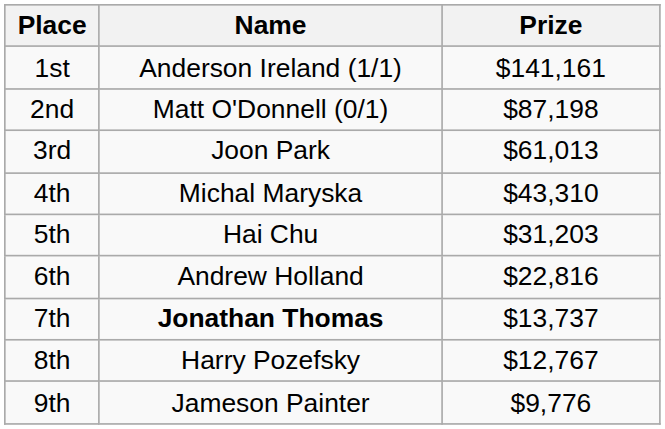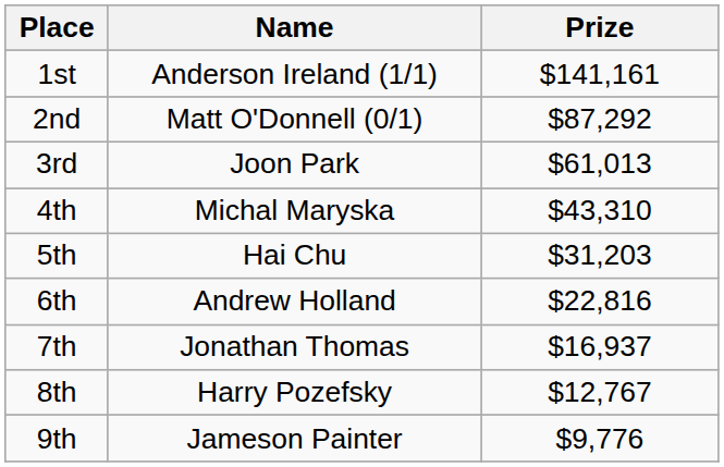2nd | Prize: $87,198 -> $87,292
7th | Name: bold -> normal
7th | Prize: $13,737 -> $16,937
